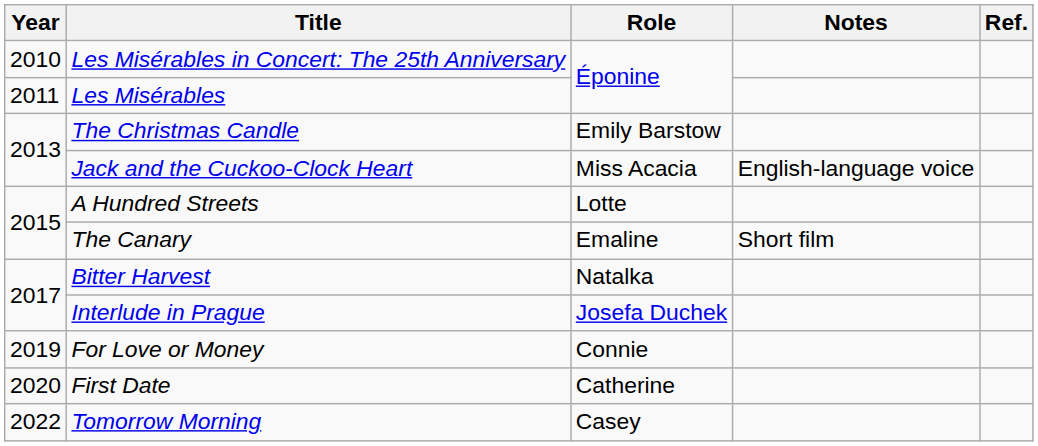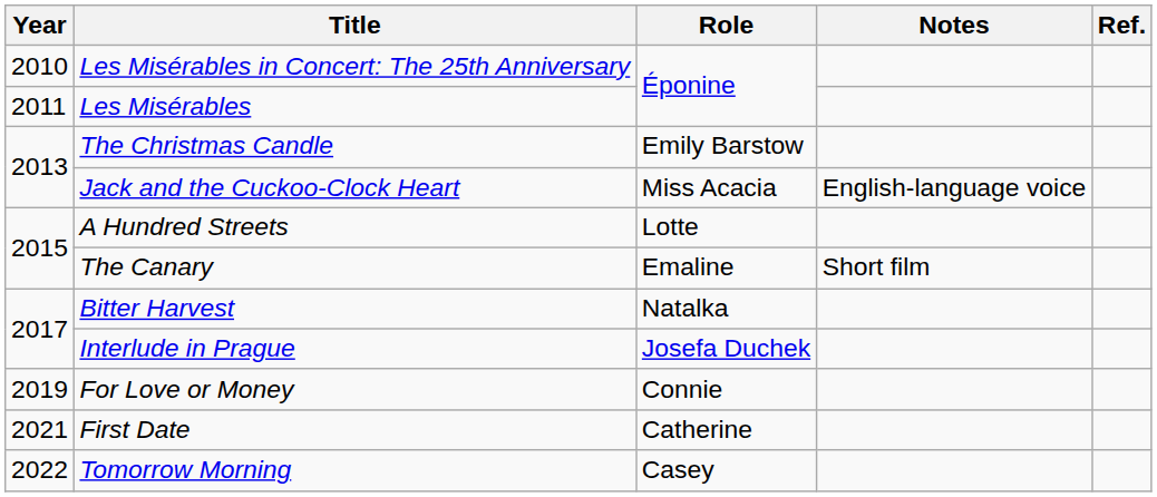First Date | Year: 2020 -> 2021
